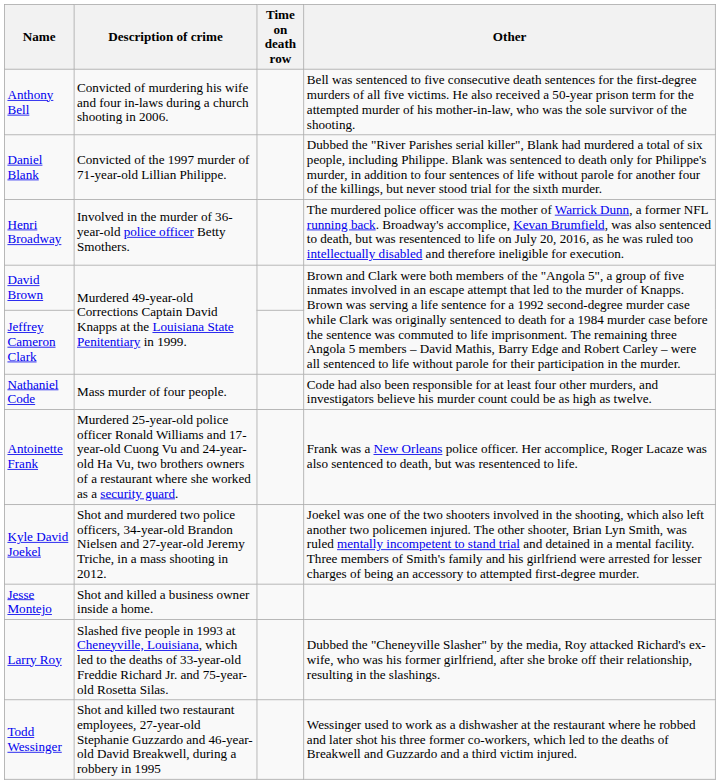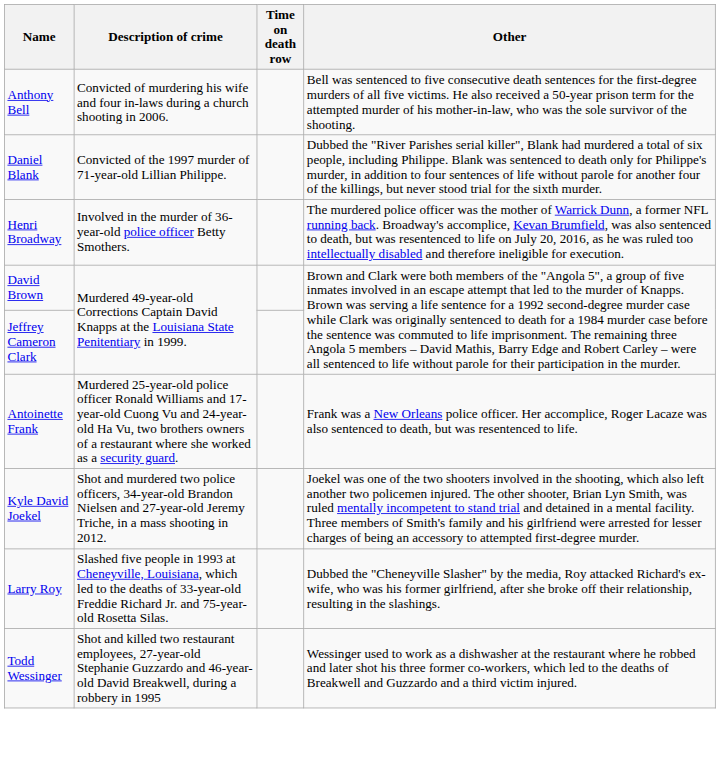- row: Nathaniel Code | Mass murder of four people. | Code had also been responsible for at least four other murders, and investigators believe his murder count could be as high as twelve.
- row: Jesse Montejo | Shot and killed a business owner inside a home.
